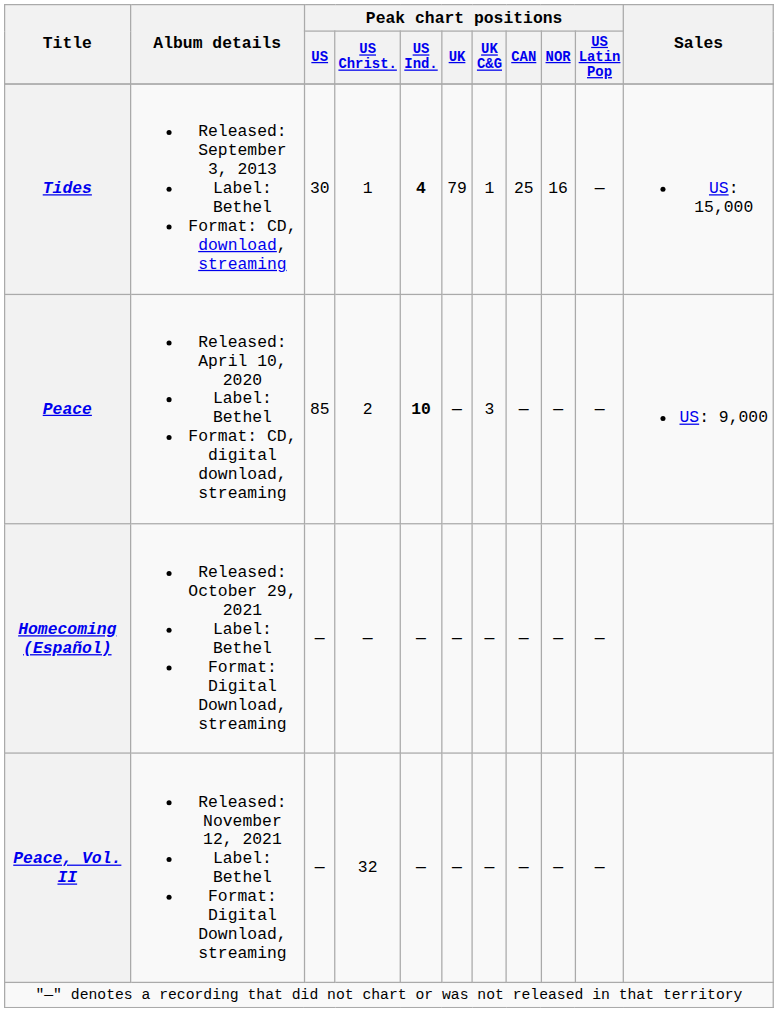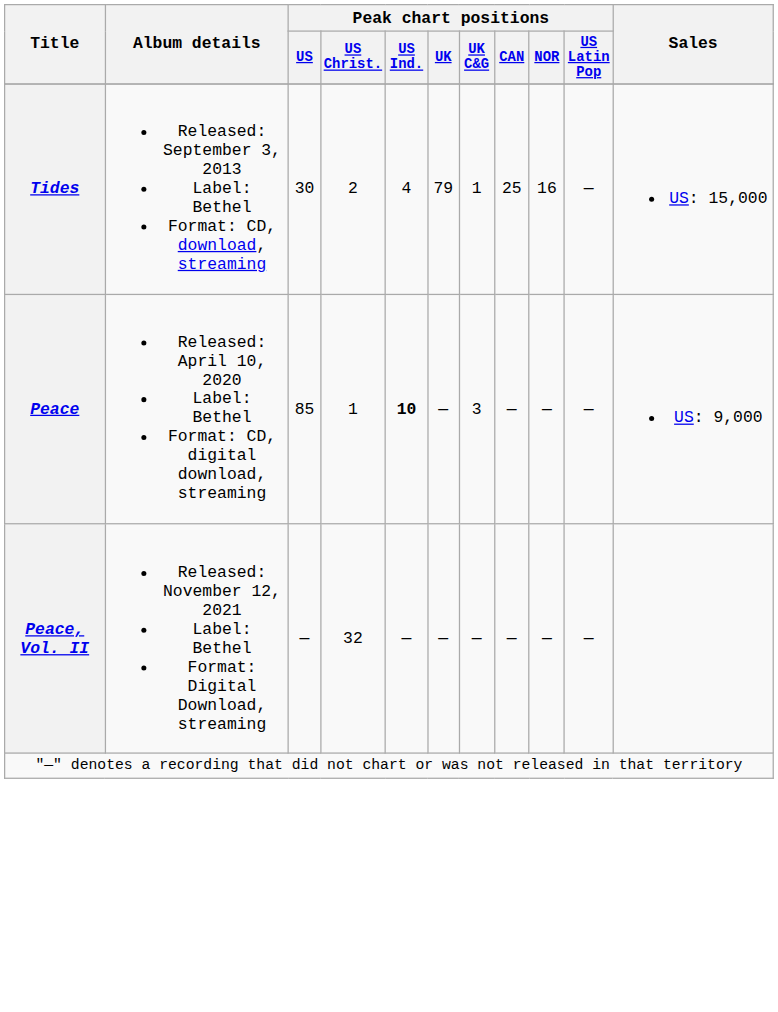Tides | Peak chart positions / US Christ.: 1 -> 2
Tides | Peak chart positions / US Ind.: bold -> normal
Peace | Peak chart positions / US Christ.: 2 -> 1
- row: Homecoming (Español) | Released: October 29, 2021 Label: Bethel Format: Digital Download, streaming | — | — | — | — | — | — | — | —
